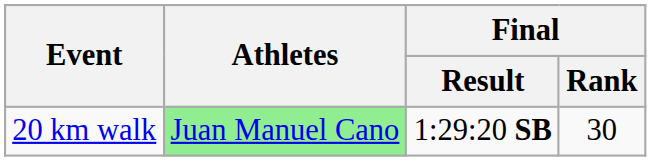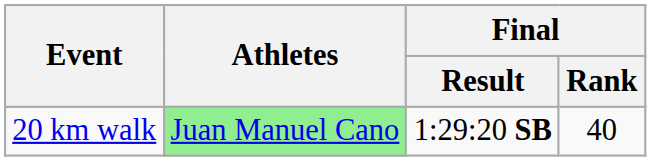20 km walk | Final / Rank: 30 -> 40
